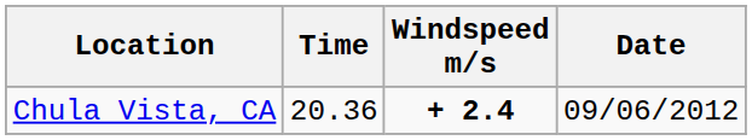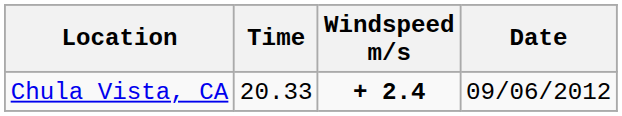Chula Vista, CA | Time: 20.36 -> 20.33
